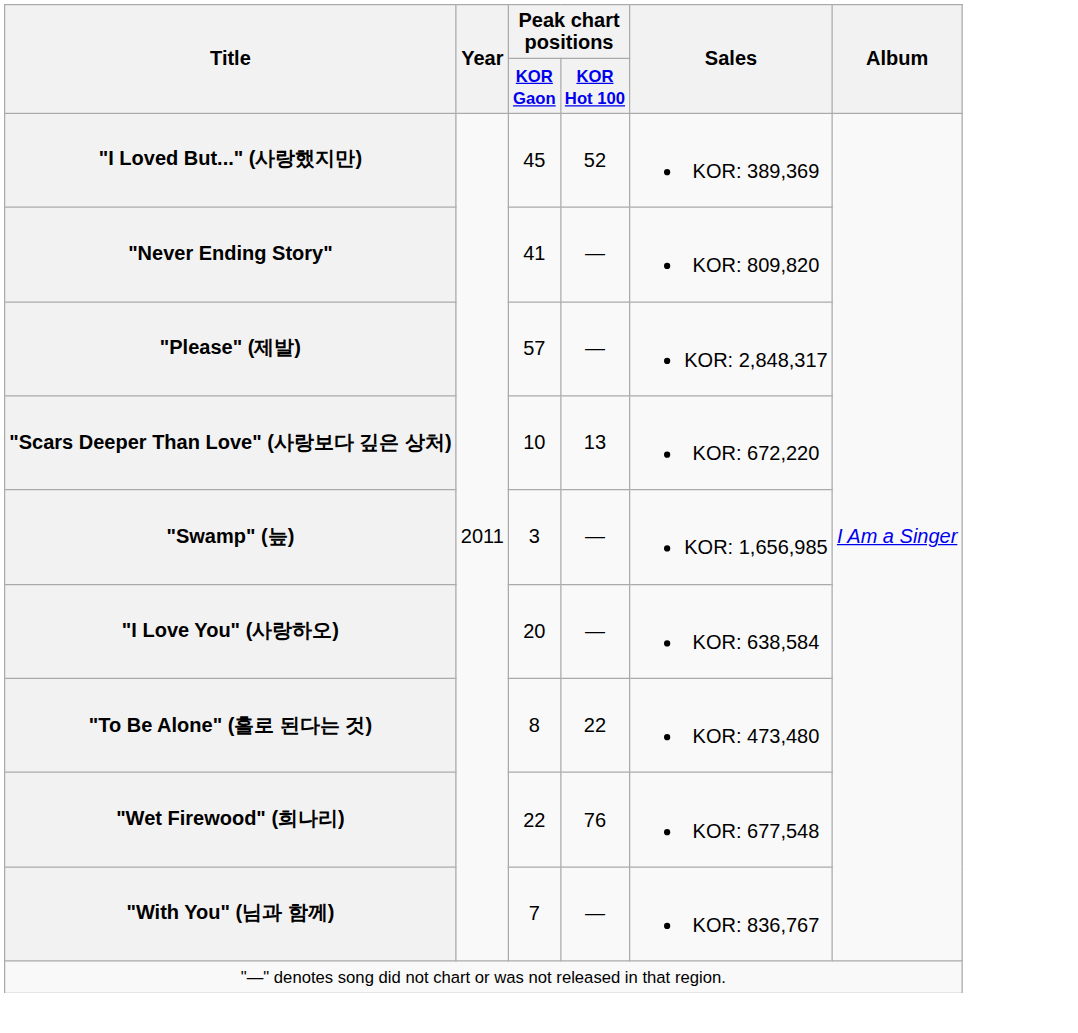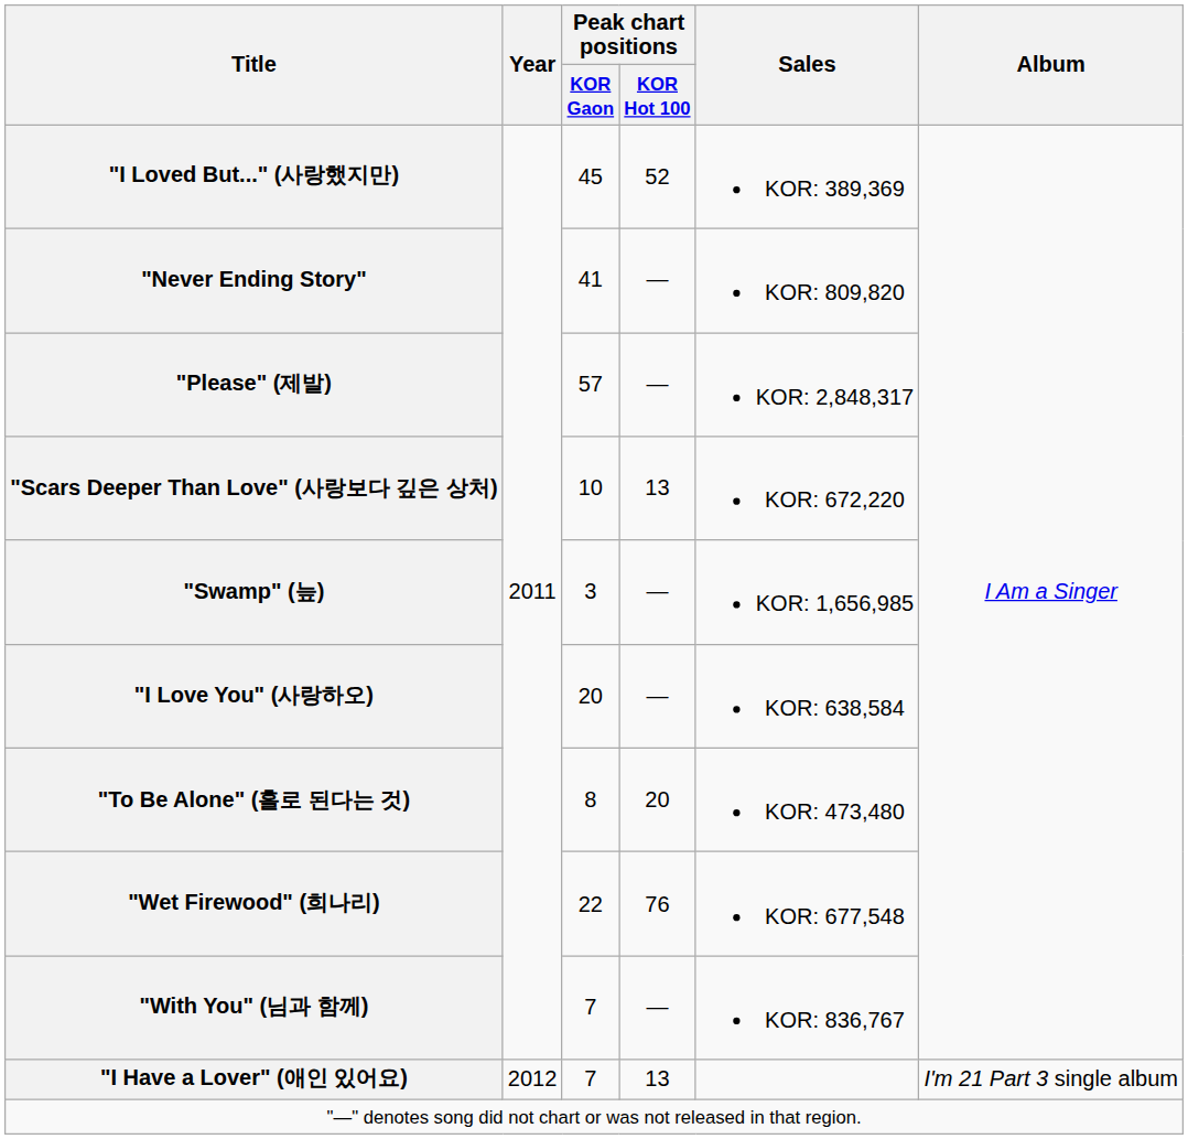"To Be Alone" (홀로 된다는 것) | Peak chart positions / KOR Hot 100: 22 -> 20
+ row: "I Have a Lover" (애인 있어요) | 2012 | 7 | 13 | I'm 21 Part 3 single album
